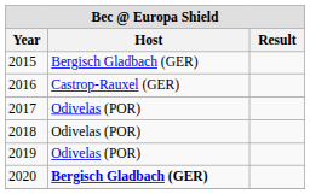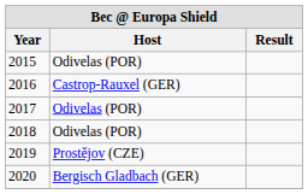2015 | Host: Bergisch Gladbach (GER) -> Odivelas (POR)
2019 | Host: Odivelas (POR) -> Prostějov (CZE)
2020 | Host: bold -> normal
